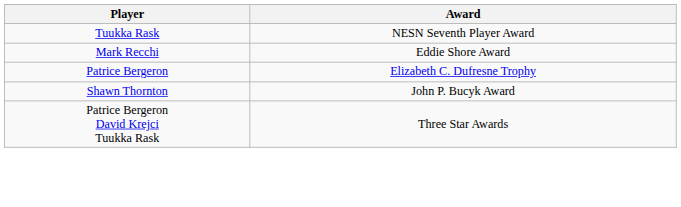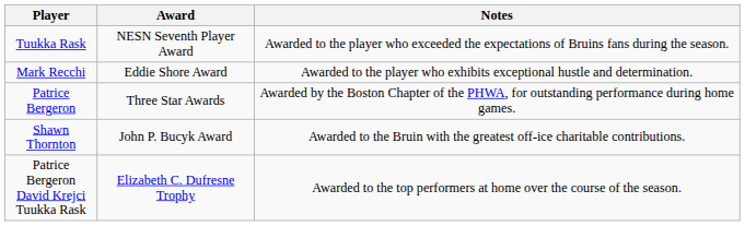+ column: Notes | Awarded to the player who exceeded the expectations of Bruins fans during the season. | Awarded to the player who exhibits exceptional hustle and determination. | Awarded by the Boston Chapter of the PHWA, for outstanding performance during home games. | Awarded to the Bruin with the greatest off-ice charitable contributions. | Awarded to the top performers at home over the course of the season.
Patrice Bergeron | Award: Elizabeth C. Dufresne Trophy -> Three Star Awards
Patrice Bergeron David Krejci Tuukka Rask | Award: Three Star Awards -> Elizabeth C. Dufresne Trophy
